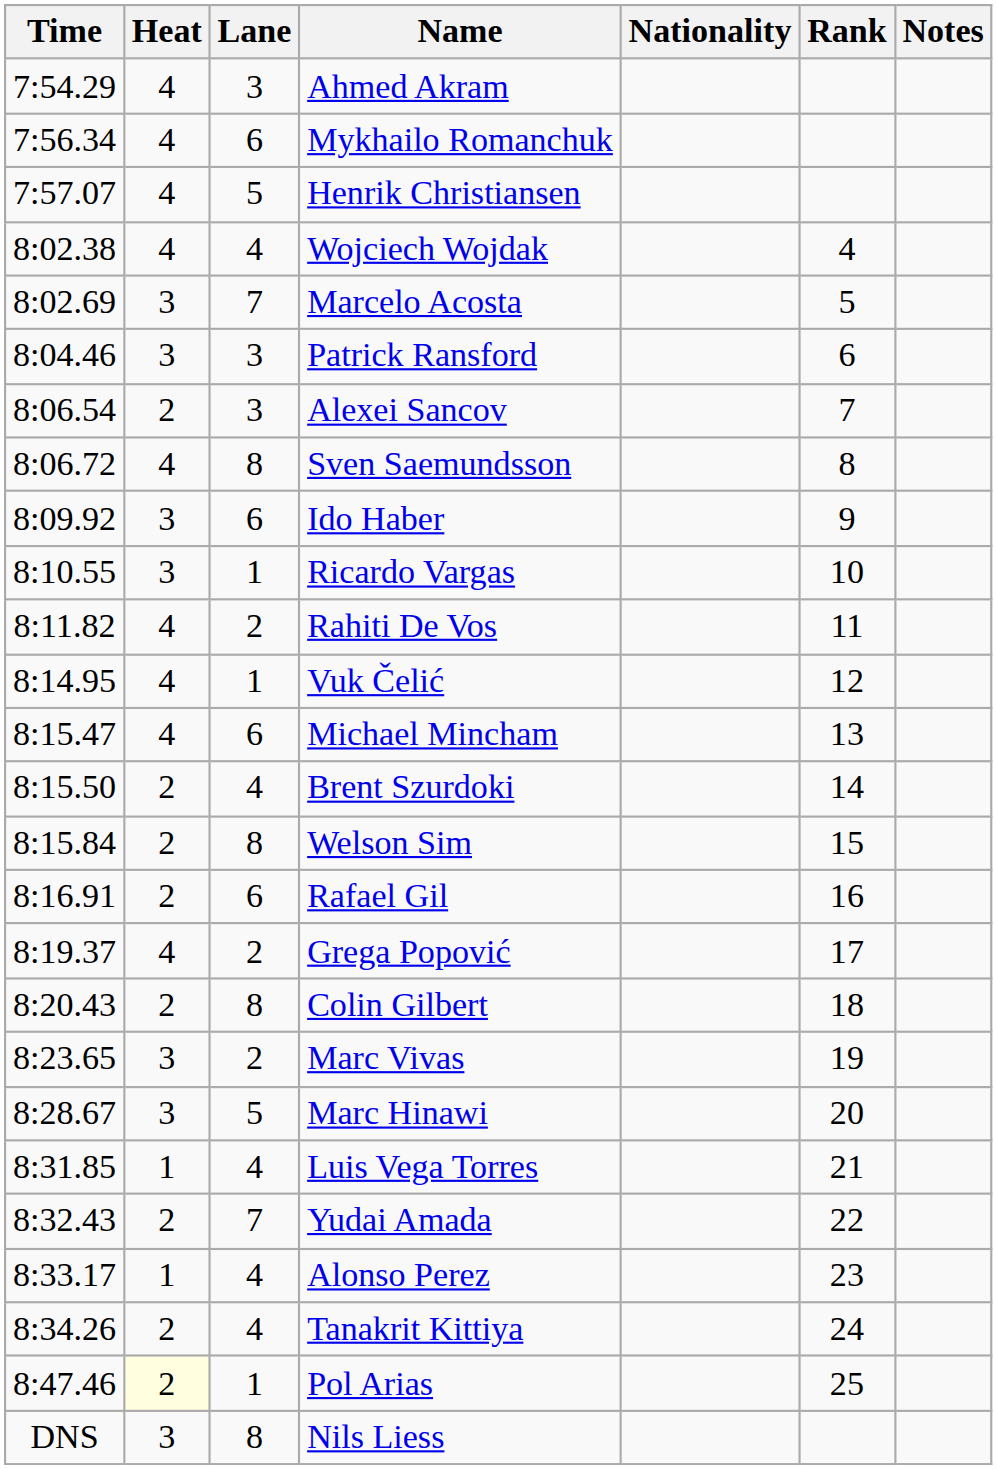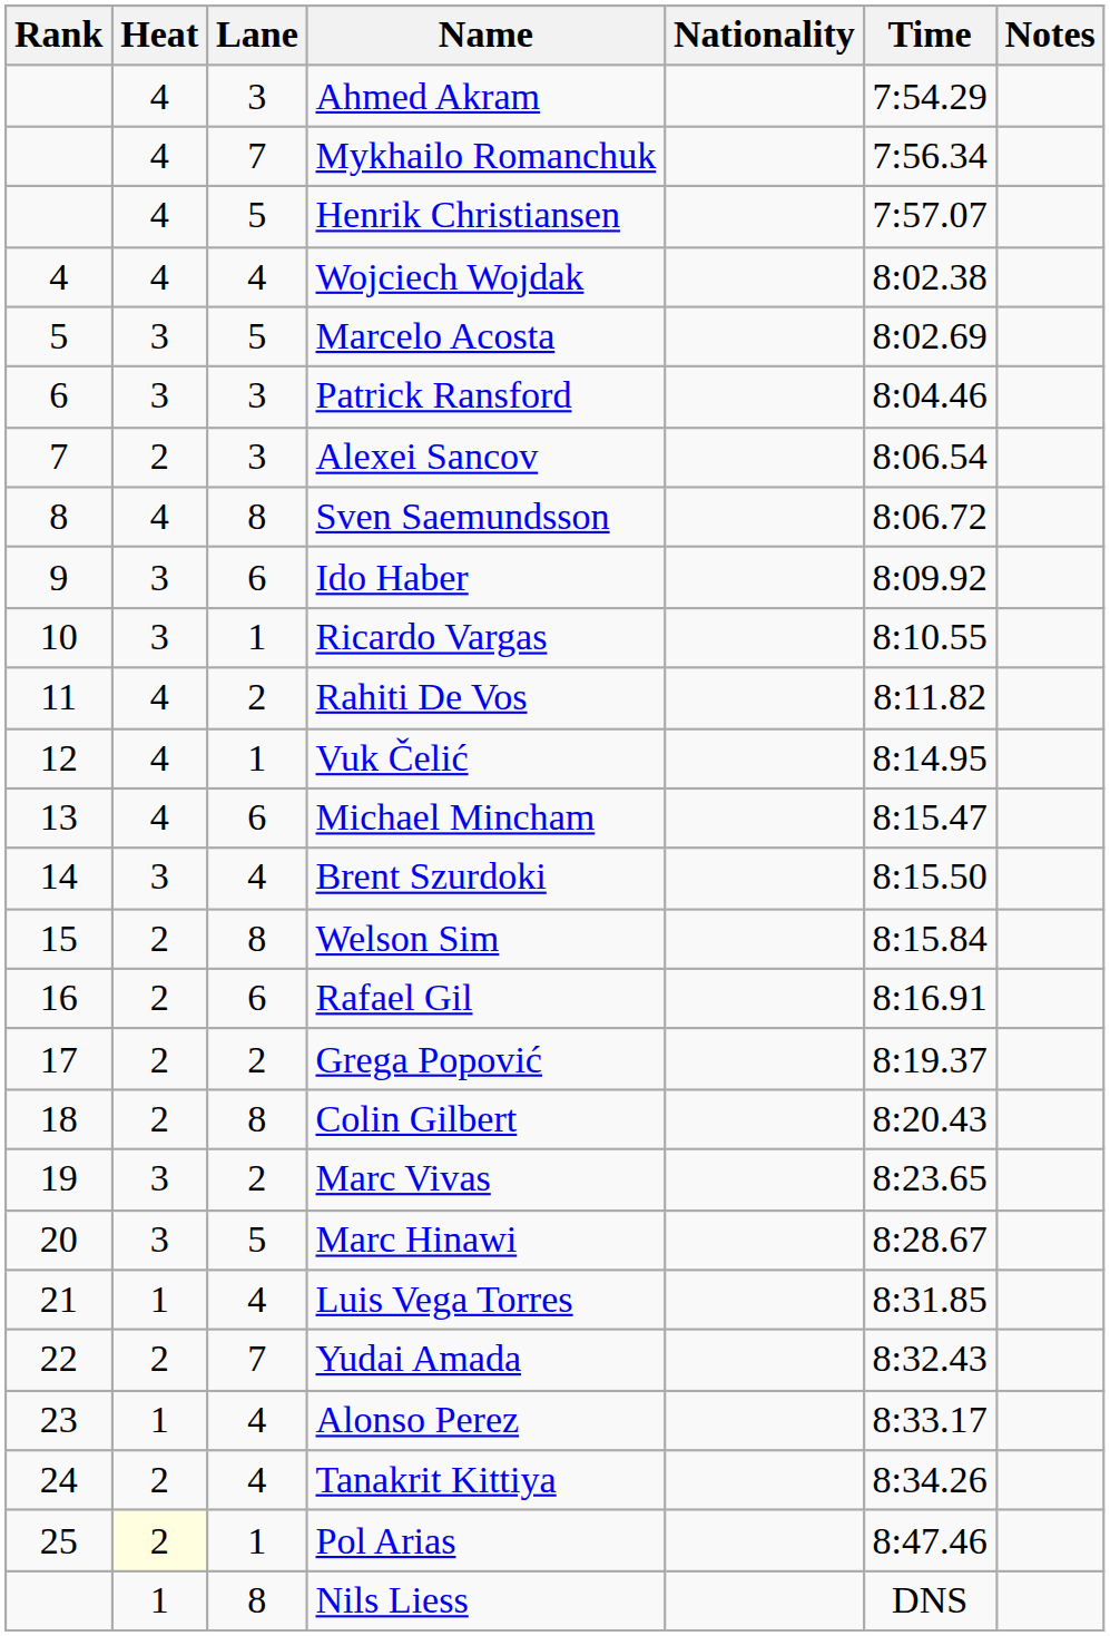columns swapped: Rank <-> Time
Mykhailo Romanchuk | Lane: 6 -> 7
Marcelo Acosta | Lane: 7 -> 5
Brent Szurdoki | Heat: 2 -> 3
Grega Popović | Heat: 4 -> 2
Nils Liess | Heat: 3 -> 1
